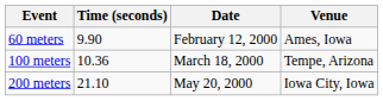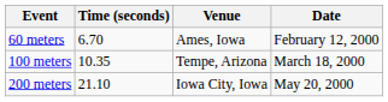columns swapped: Venue <-> Date
60 meters | Time (seconds): 9.90 -> 6.70
100 meters | Time (seconds): 10.36 -> 10.35
